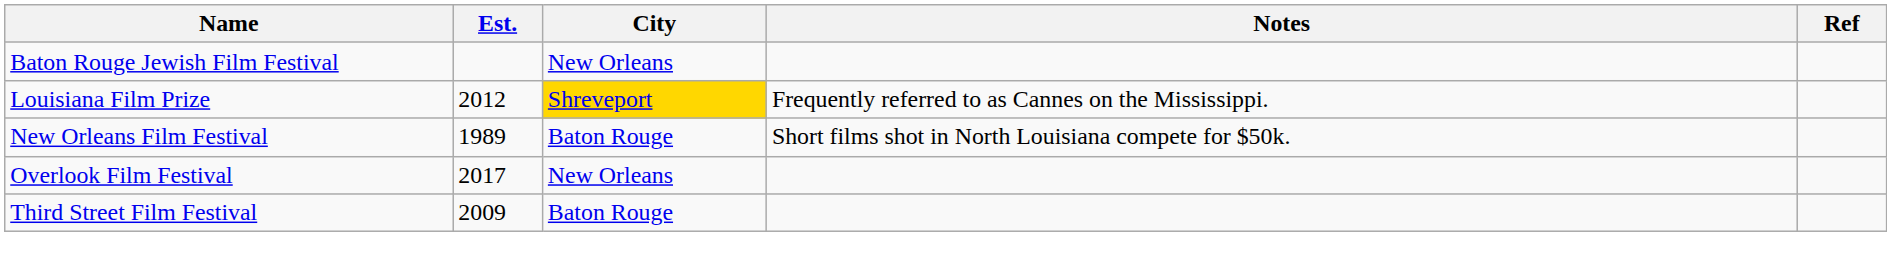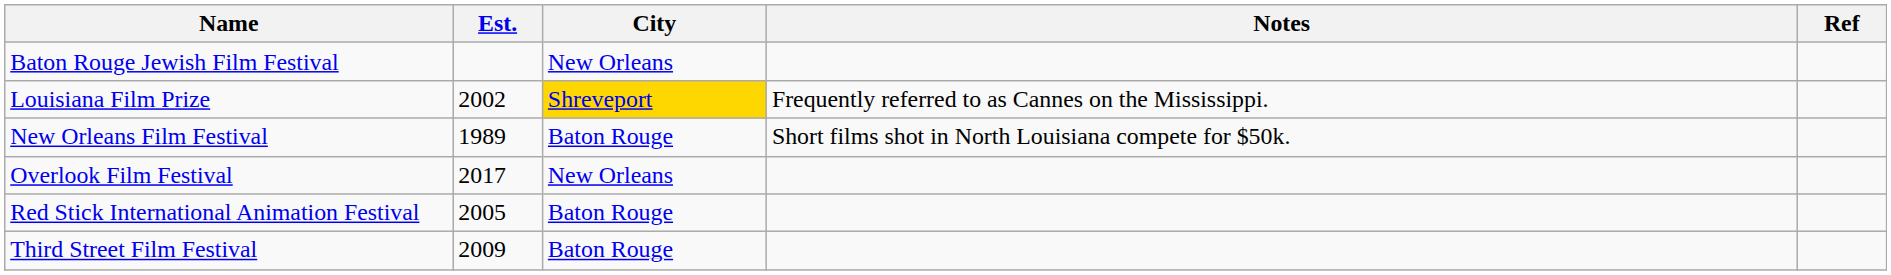Louisiana Film Prize | Est.: 2012 -> 2002
+ row: Red Stick International Animation Festival | 2005 | Baton Rouge
